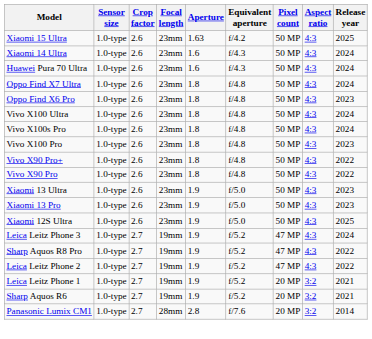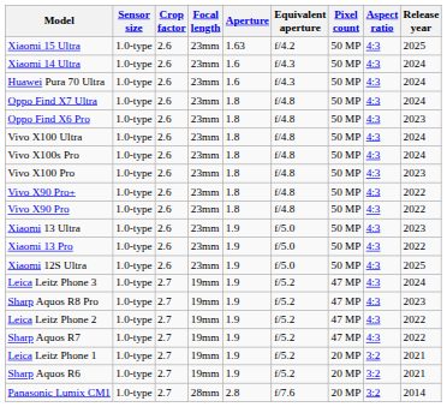Xiaomi 13 Pro | Release year: 2023 -> 2022
Sharp Aquos R8 Pro | Release year: 2022 -> 2023
+ row: Sharp Aquos R7 | 1.0-type | 2.7 | 19mm | 1.9 | f/5.2 | 47 MP | 4:3 | 2022
